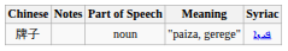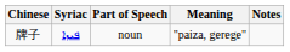columns swapped: Syriac <-> Notes
